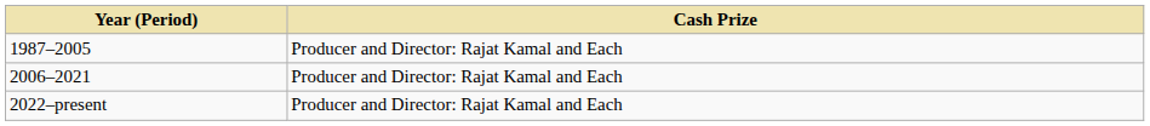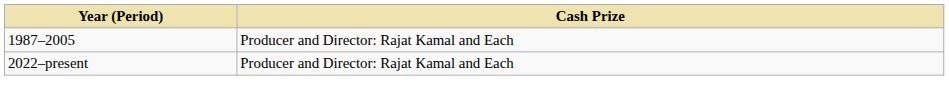- row: 2006–2021 | Producer and Director: Rajat Kamal and Each
